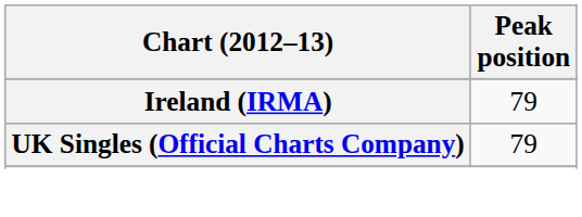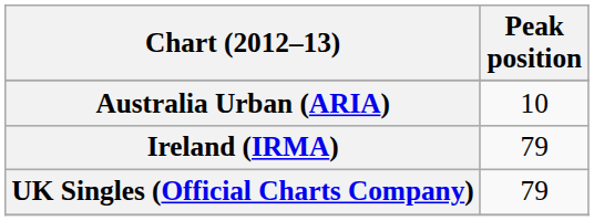+ row: Australia Urban (ARIA) | 10
